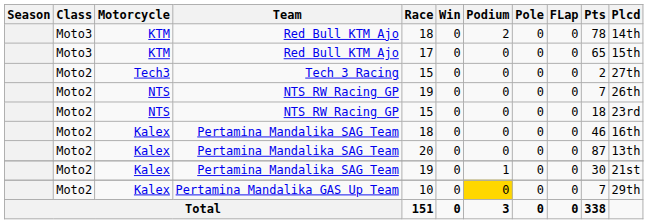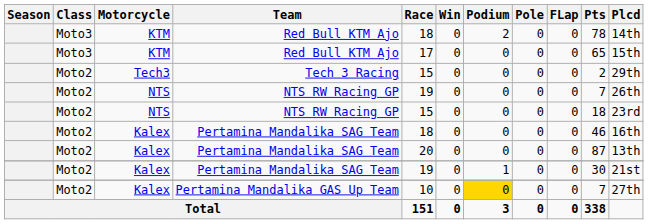Tech 3 Racing | Plcd: 27th -> 29th
Pertamina Mandalika GAS Up Team | Plcd: 29th -> 27th
